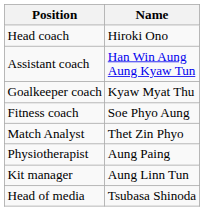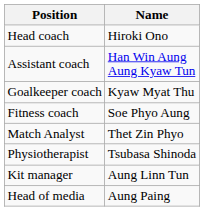Physiotherapist | Name: Aung Paing -> Tsubasa Shinoda
Head of media | Name: Tsubasa Shinoda -> Aung Paing
